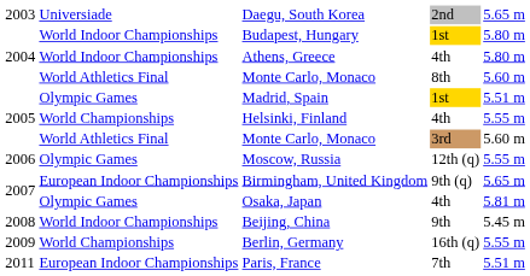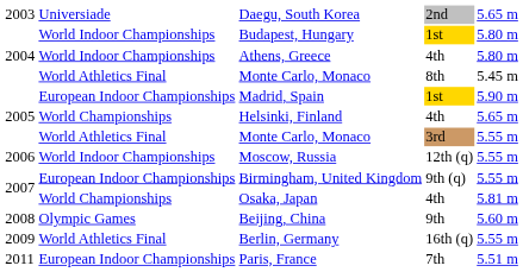Monte Carlo, Monaco / 8th | column 5: 5.60 m -> 5.45 m
Madrid, Spain | column 2: Olympic Games -> European Indoor Championships
Madrid, Spain | column 5: 5.51 m -> 5.90 m
Helsinki, Finland | column 5: 5.55 m -> 5.65 m
Monte Carlo, Monaco / 3rd | column 5: 5.60 m -> 5.55 m
Moscow, Russia | column 2: Olympic Games -> World Indoor Championships
Birmingham, United Kingdom | column 5: 5.65 m -> 5.55 m
Osaka, Japan | column 2: Olympic Games -> World Championships
Beijing, China | column 2: World Indoor Championships -> Olympic Games
Beijing, China | column 5: 5.45 m -> 5.60 m
Berlin, Germany | column 2: World Championships -> World Athletics Final
